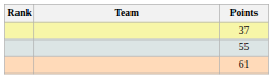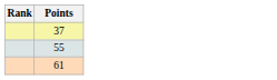- column: Team
